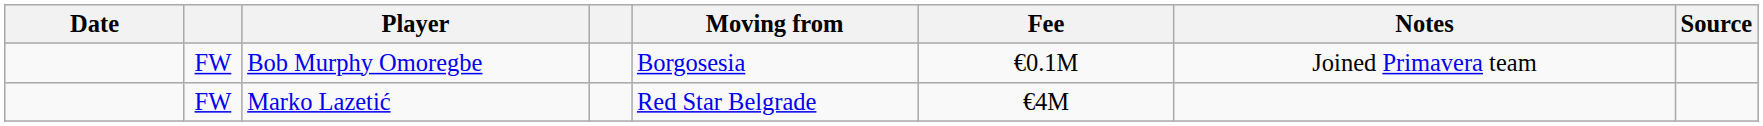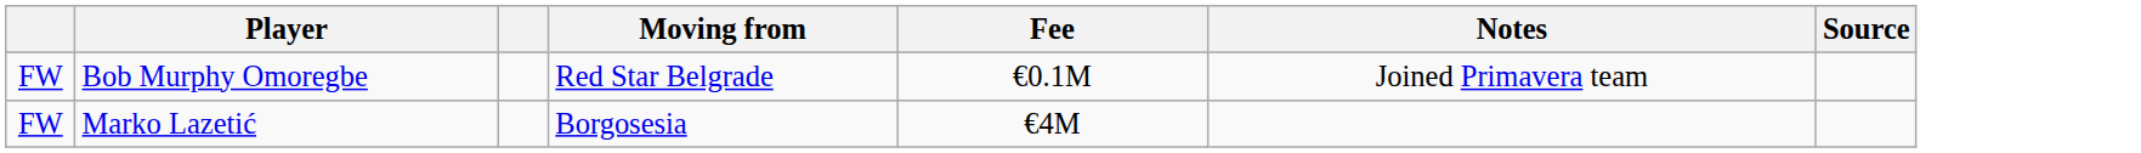- column: Date
Bob Murphy Omoregbe | Moving from: Borgosesia -> Red Star Belgrade
Marko Lazetić | Moving from: Red Star Belgrade -> Borgosesia
